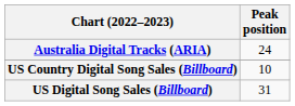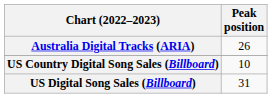Australia Digital Tracks (ARIA) | Peak position: 24 -> 26
